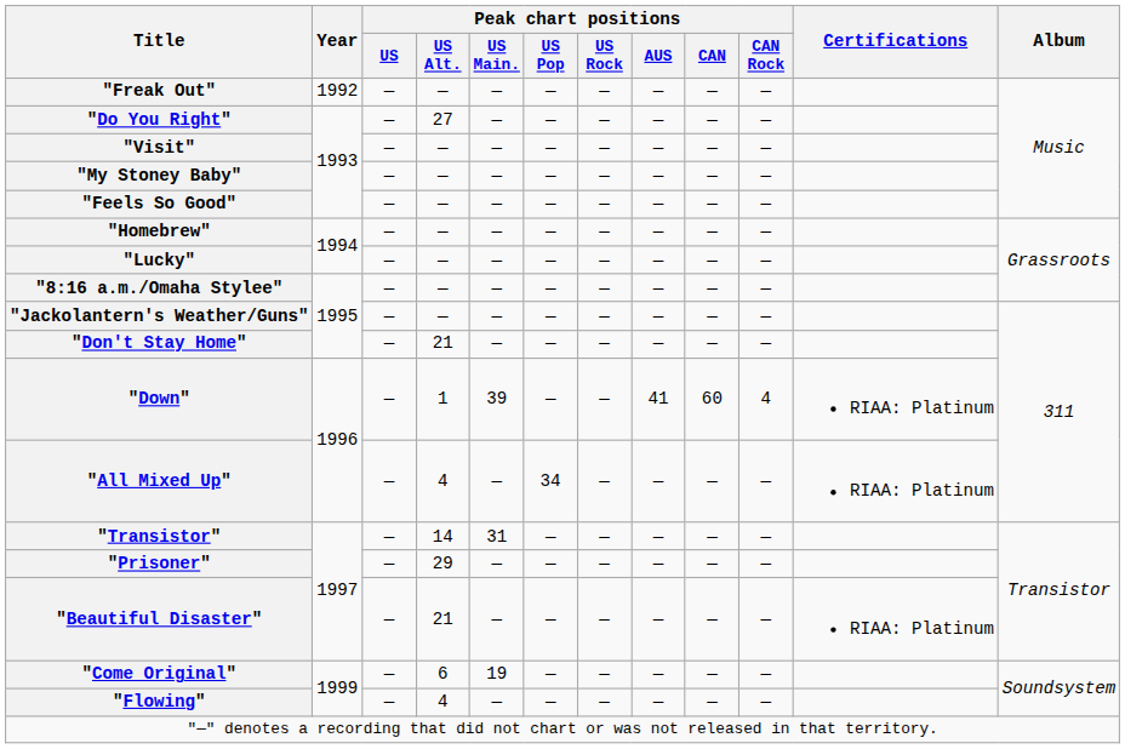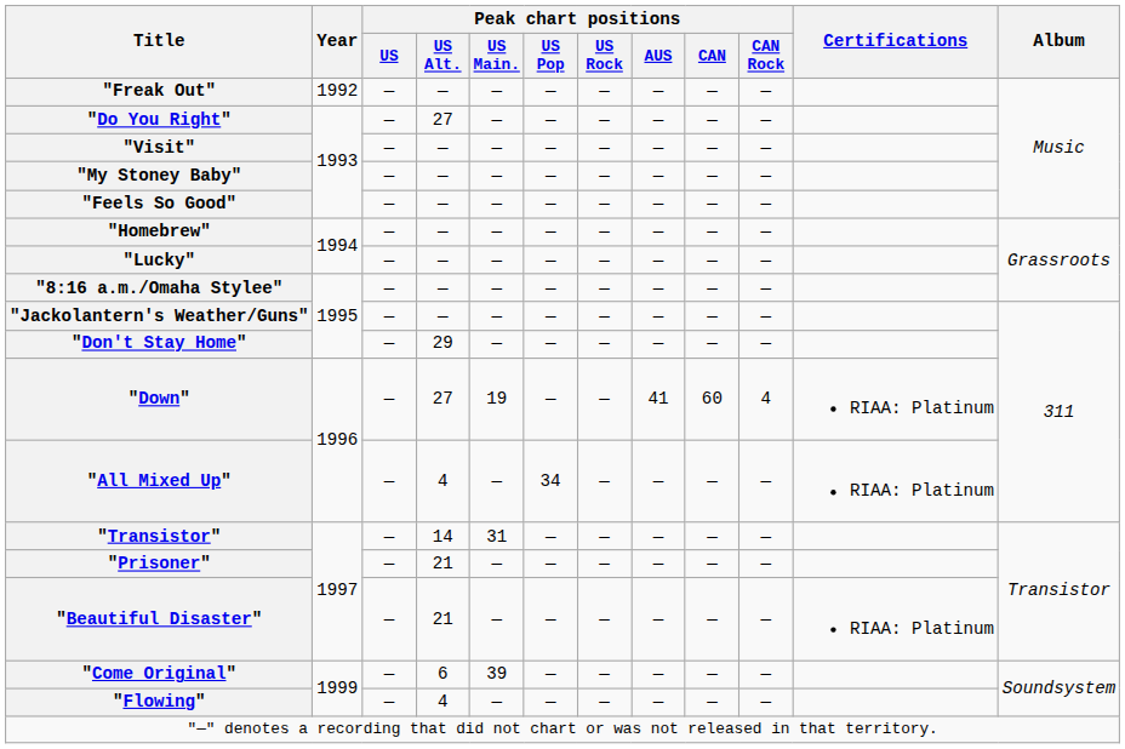"Don't Stay Home" | Peak chart positions / US Alt.: 21 -> 29
"Down" | Peak chart positions / US Alt.: 1 -> 27
"Down" | Peak chart positions / US Main.: 39 -> 19
"Prisoner" | Peak chart positions / US Alt.: 29 -> 21
"Come Original" | Peak chart positions / US Main.: 19 -> 39
